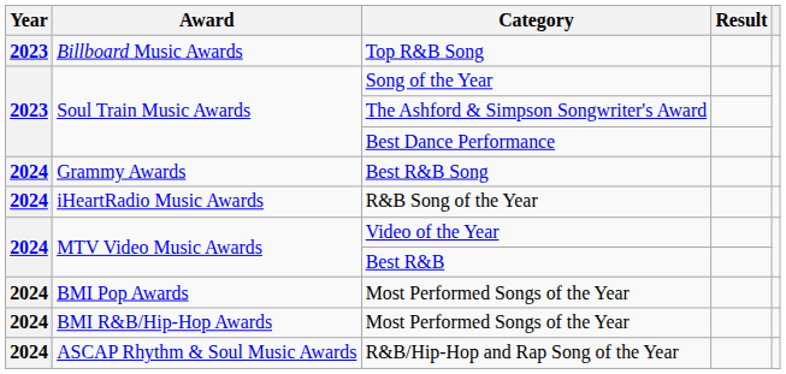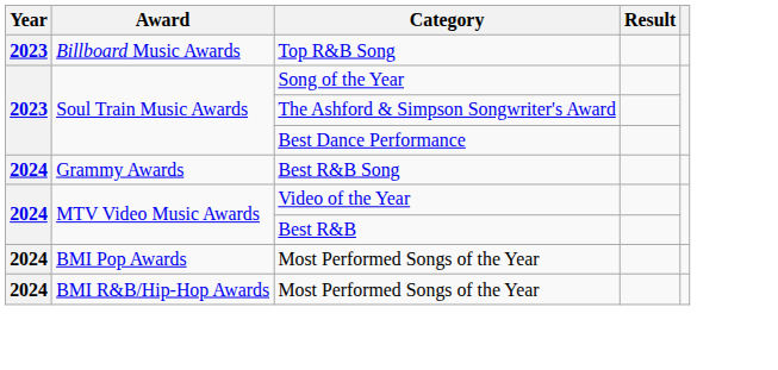- row: 2024 | iHeartRadio Music Awards | R&B Song of the Year
- row: 2024 | ASCAP Rhythm & Soul Music Awards | R&B/Hip-Hop and Rap Song of the Year
